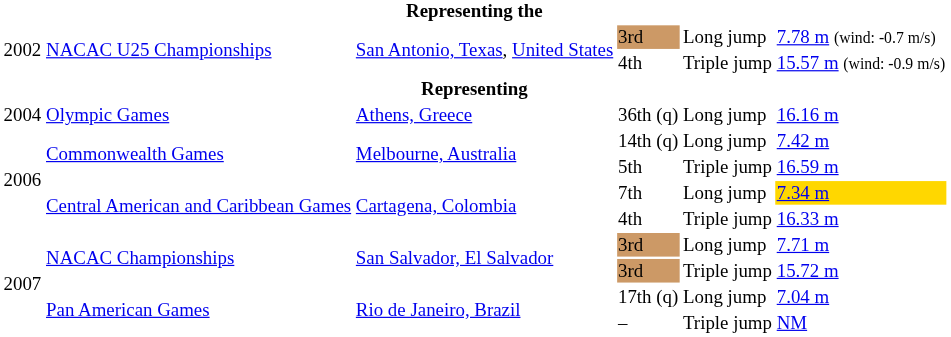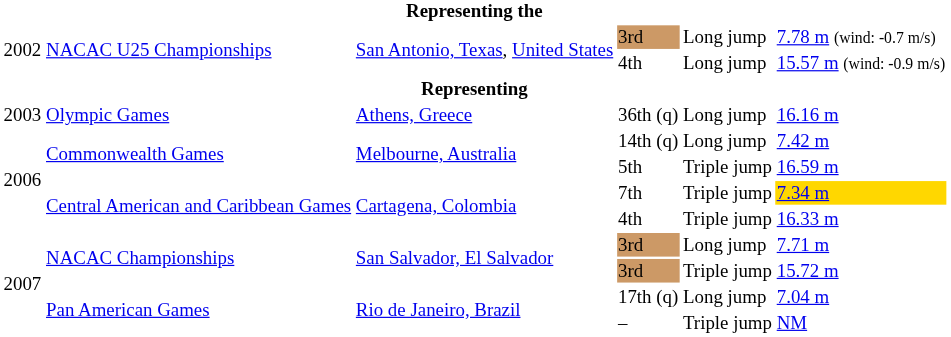NACAC U25 Championships / 4th | column 5: Triple jump -> Long jump
36th (q) | column 1: 2004 -> 2003
7th | column 5: Long jump -> Triple jump
